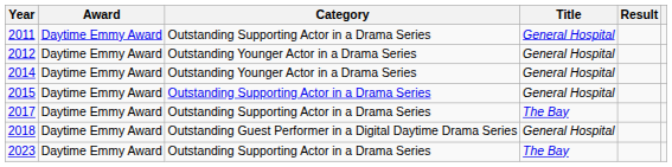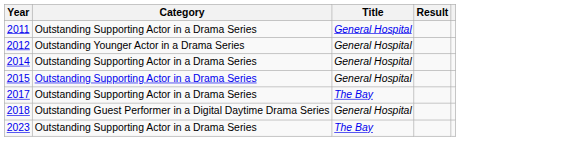- column: Award | Daytime Emmy Award | Daytime Emmy Award | Daytime Emmy Award | Daytime Emmy Award | Daytime Emmy Award | Daytime Emmy Award | Daytime Emmy Award
2014 | Category: Outstanding Younger Actor in a Drama Series -> Outstanding Supporting Actor in a Drama Series
